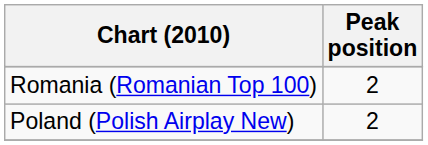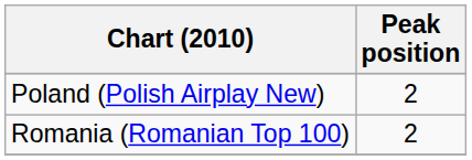rows swapped: Poland (Polish Airplay New) <-> Romania (Romanian Top 100)
